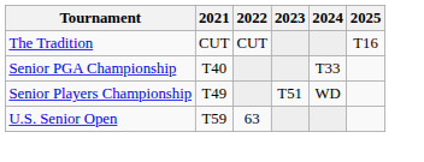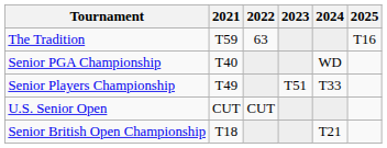The Tradition | 2021: CUT -> T59
The Tradition | 2022: CUT -> 63
Senior PGA Championship | 2024: T33 -> WD
Senior Players Championship | 2024: WD -> T33
U.S. Senior Open | 2021: T59 -> CUT
U.S. Senior Open | 2022: 63 -> CUT
+ row: Senior British Open Championship | T18 | T21
